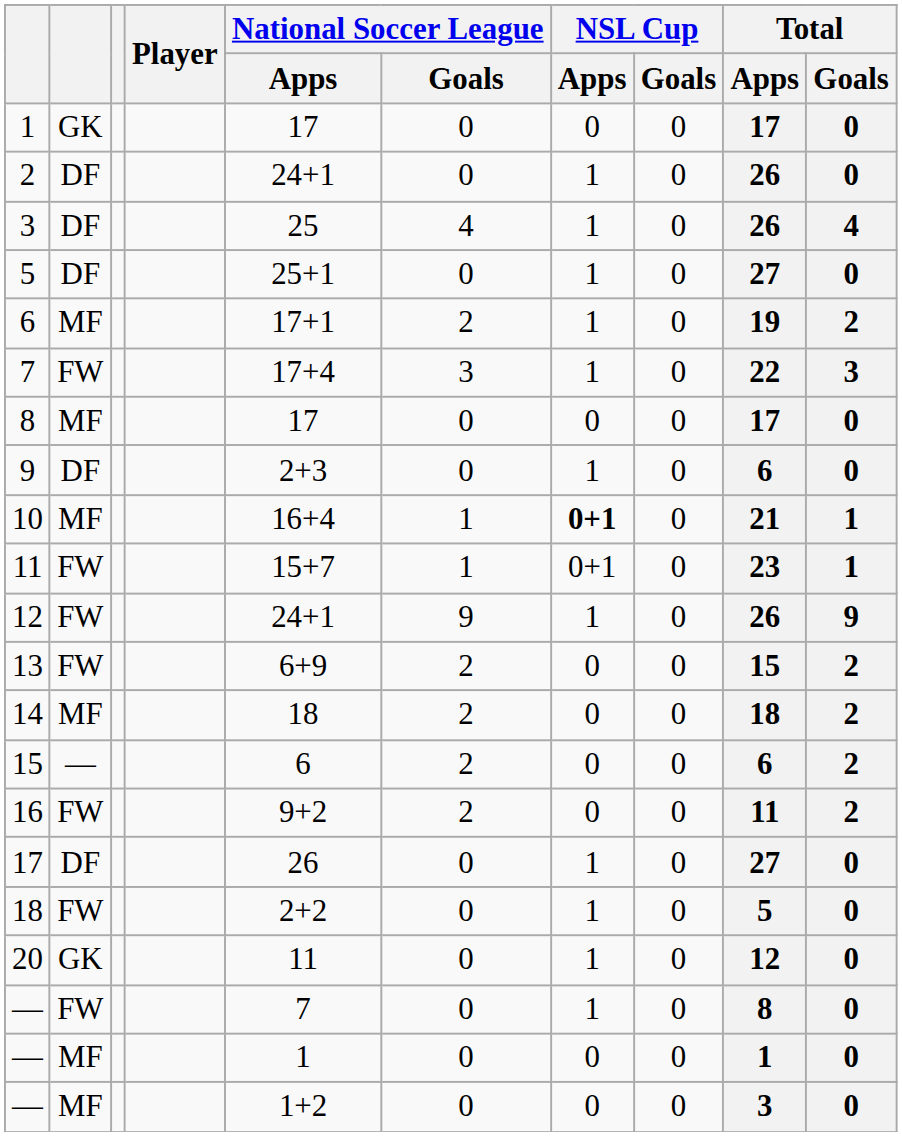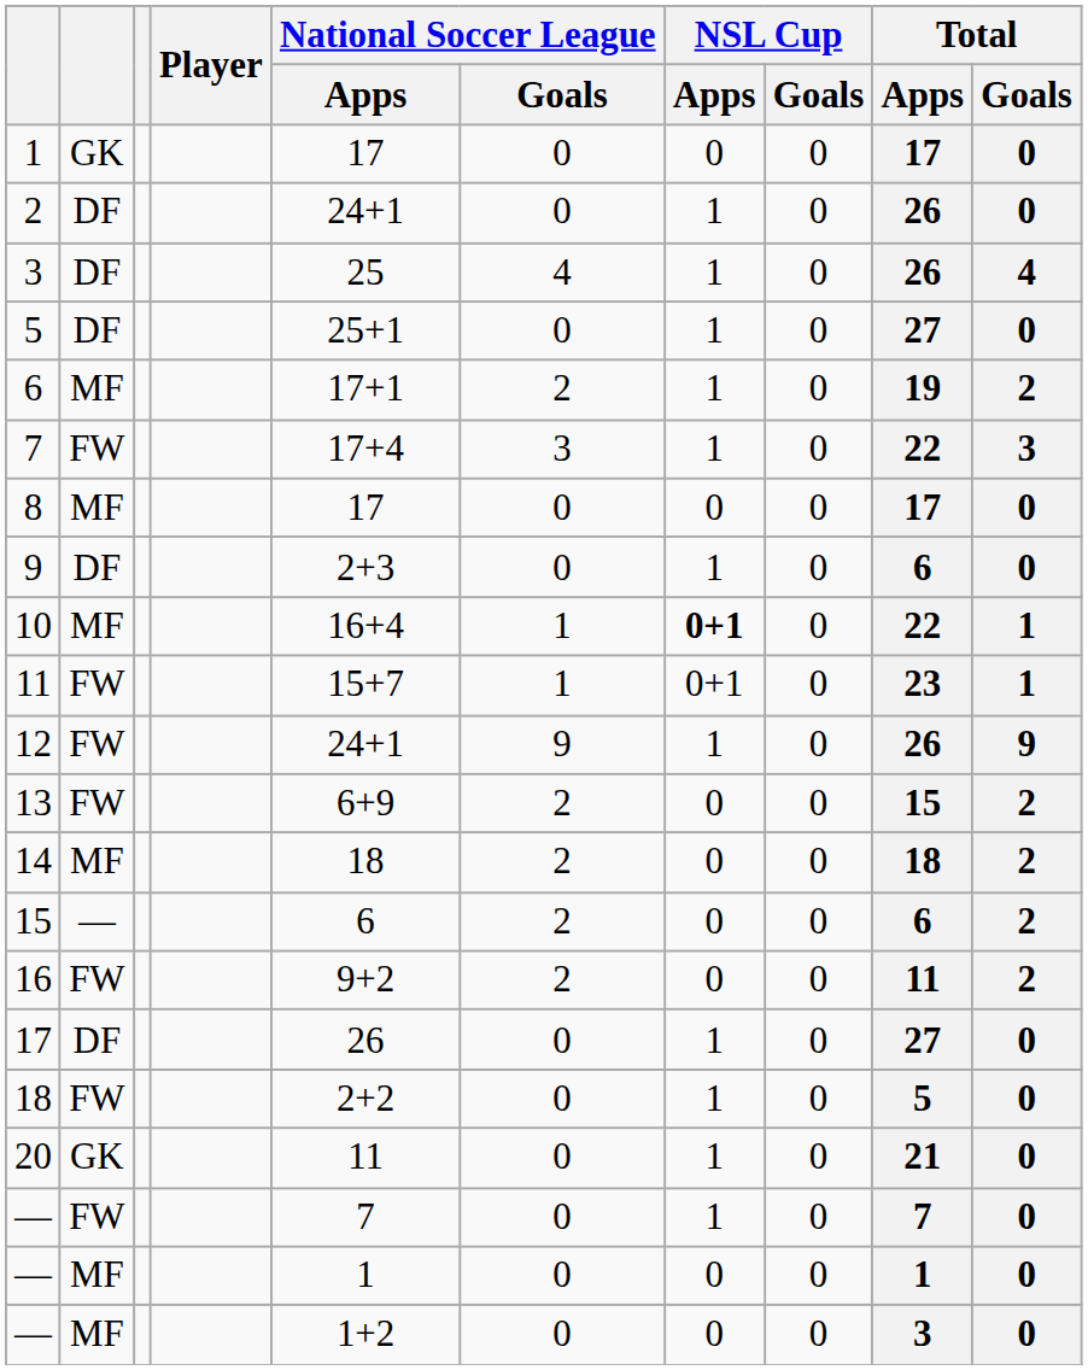10 | Total / Apps: 21 -> 22
20 | Total / Apps: 12 -> 21
— / FW | Total / Apps: 8 -> 7
